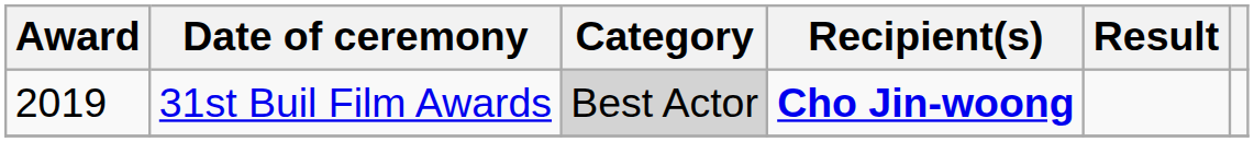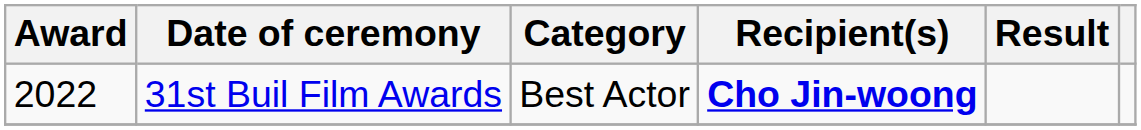31st Buil Film Awards | Award: 2019 -> 2022
31st Buil Film Awards | Category: lightgrey background -> no background
